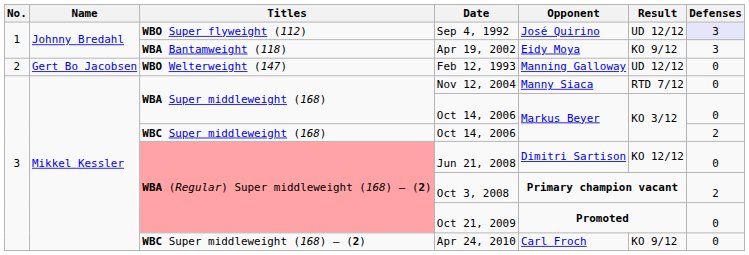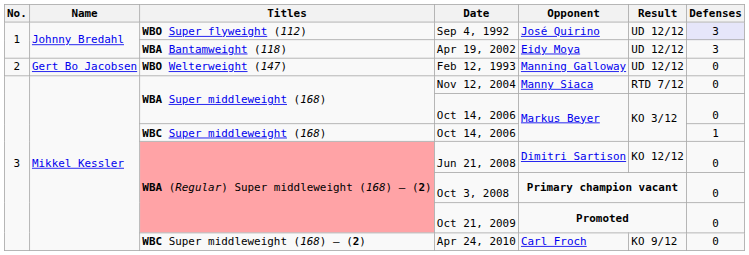Apr 19, 2002 | Result: KO 9/12 -> UD 12/12
WBC Super middleweight (168) / Oct 14, 2006 | Defenses: 2 -> 1
Oct 3, 2008 | Defenses: 2 -> 0
